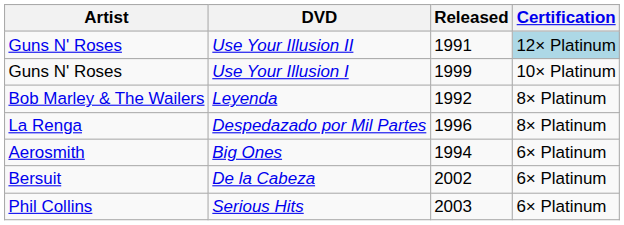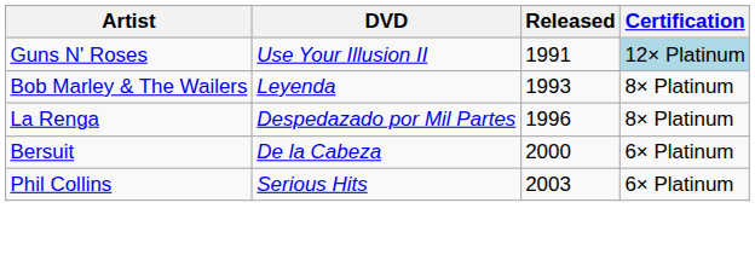- row: Guns N' Roses | Use Your Illusion I | 1999 | 10× Platinum
Leyenda | Released: 1992 -> 1993
- row: Aerosmith | Big Ones | 1994 | 6× Platinum
De la Cabeza | Released: 2002 -> 2000
